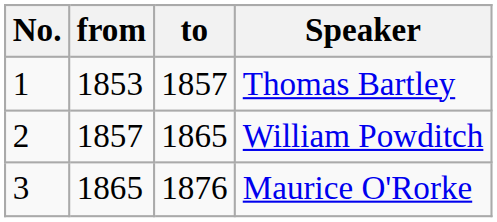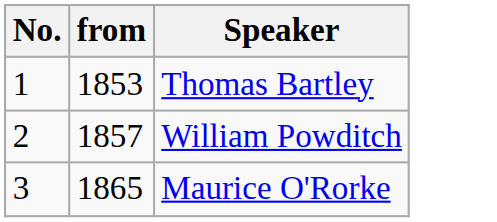- column: to | 1857 | 1865 | 1876
